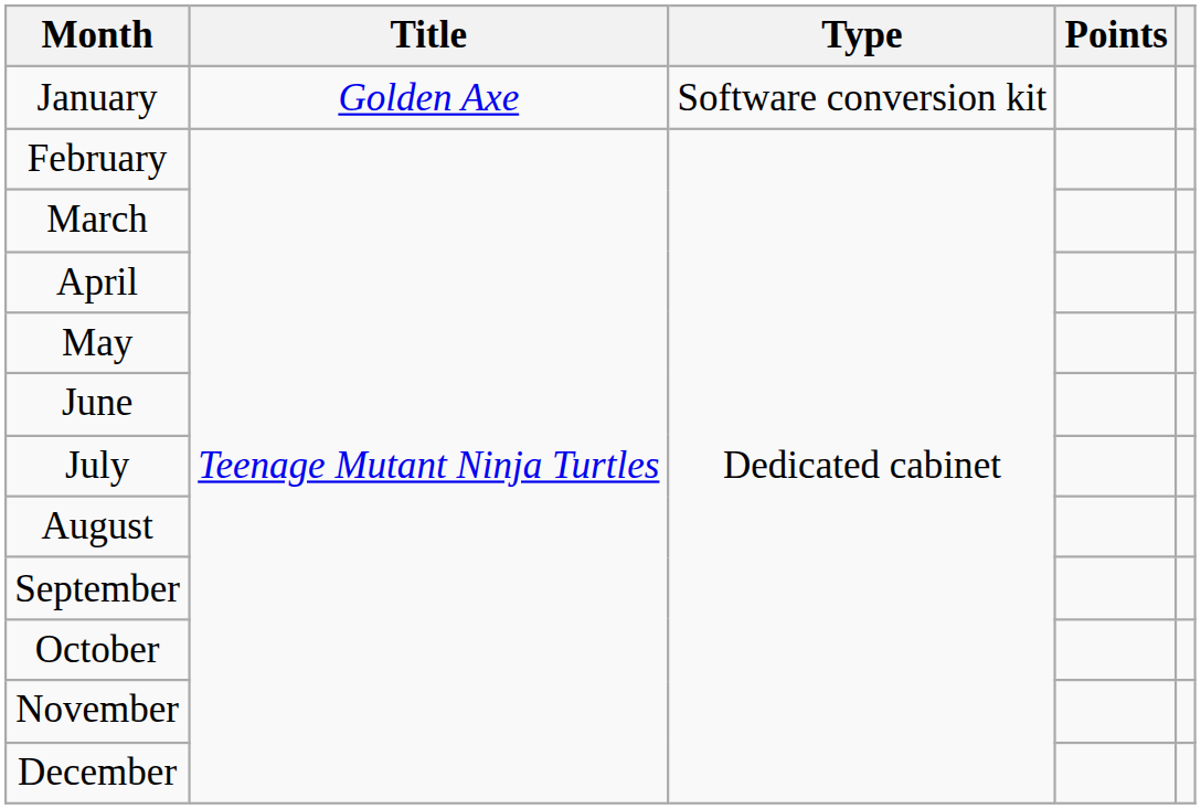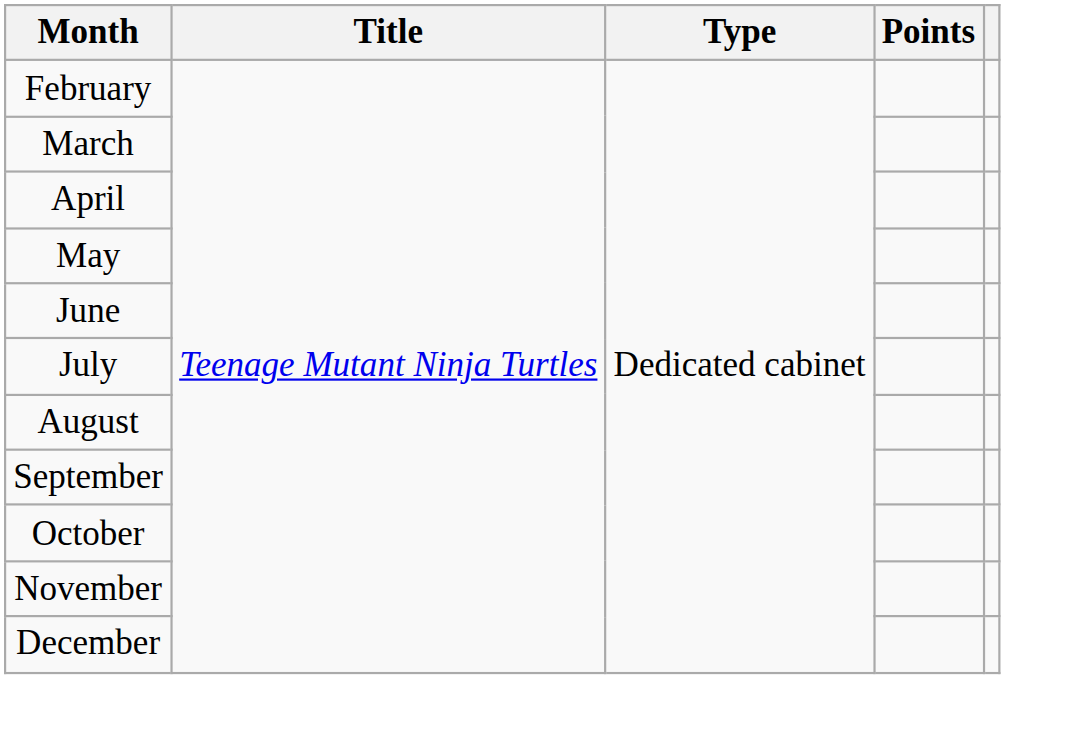- row: January | Golden Axe | Software conversion kit
